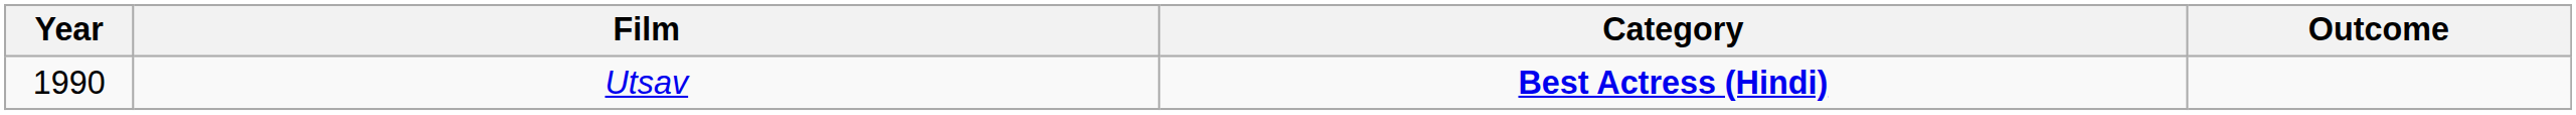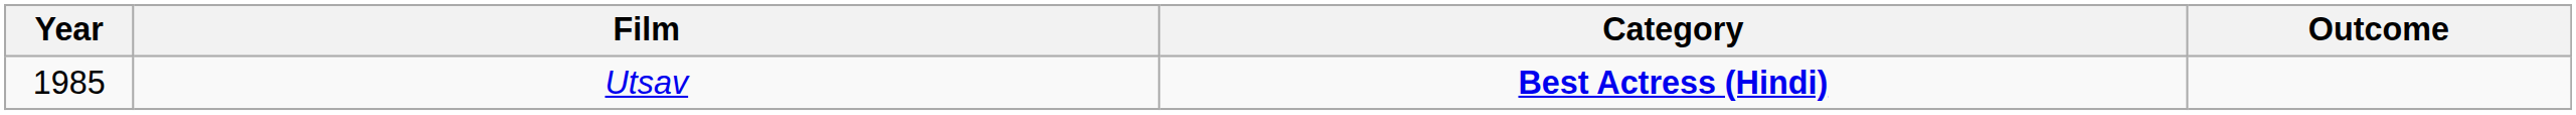Utsav | Year: 1990 -> 1985
